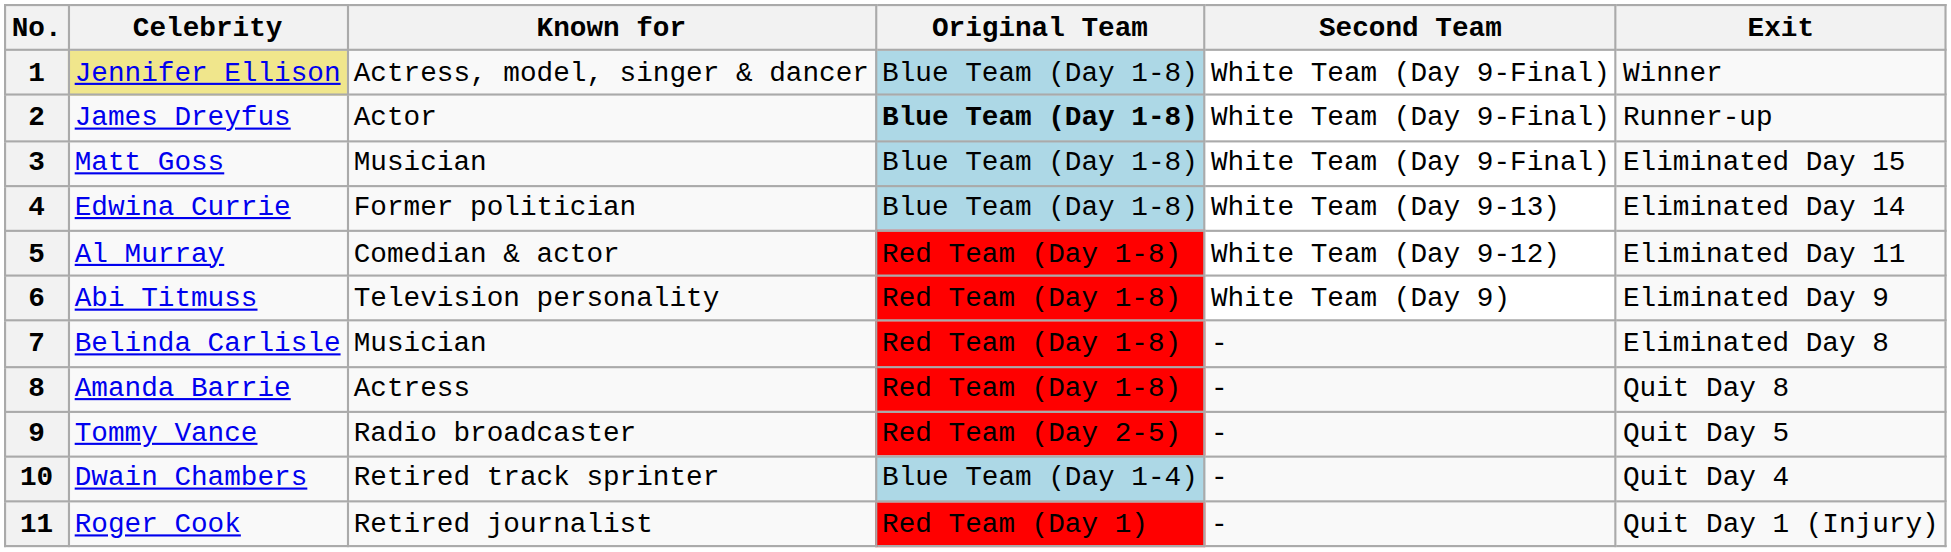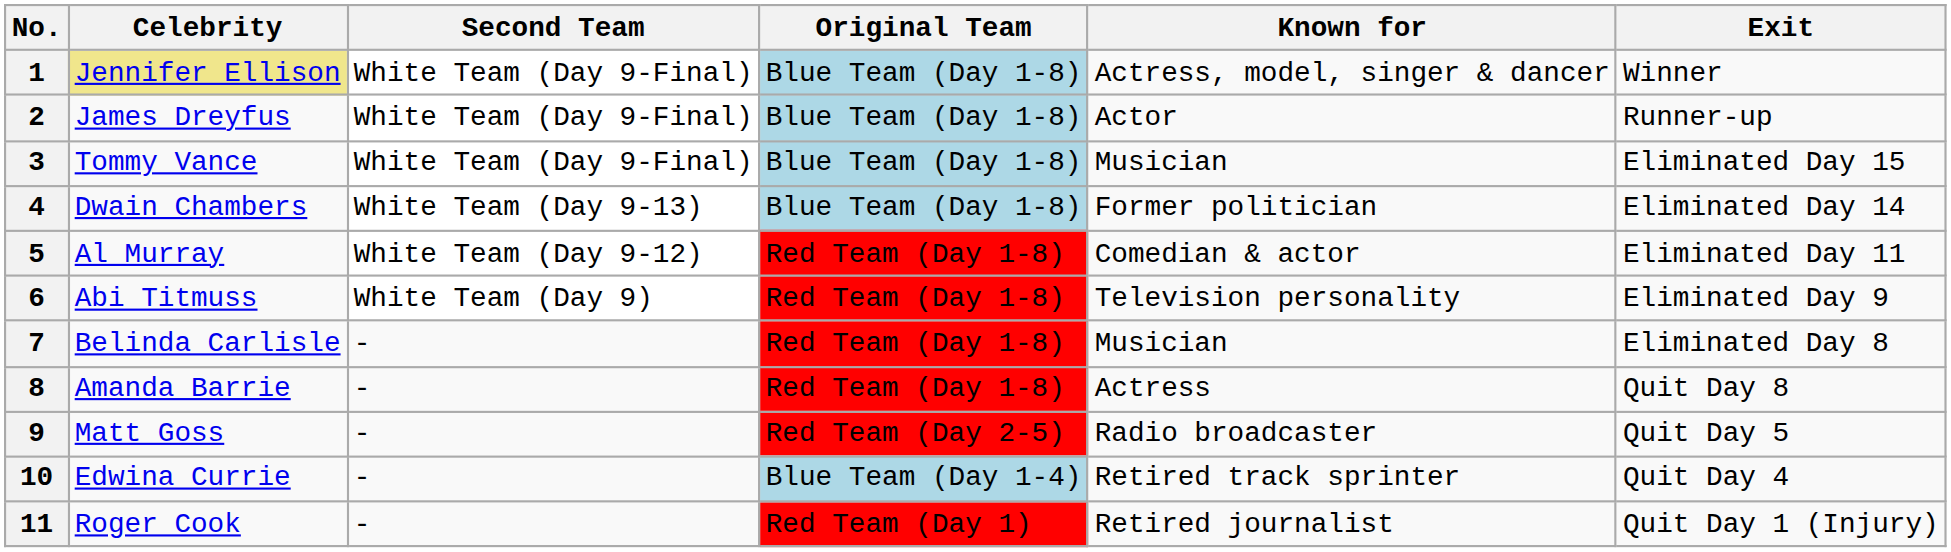columns swapped: Known for <-> Second Team
2 | Original Team: bold -> normal
3 | Celebrity: Matt Goss -> Tommy Vance
4 | Celebrity: Edwina Currie -> Dwain Chambers
9 | Celebrity: Tommy Vance -> Matt Goss
10 | Celebrity: Dwain Chambers -> Edwina Currie
